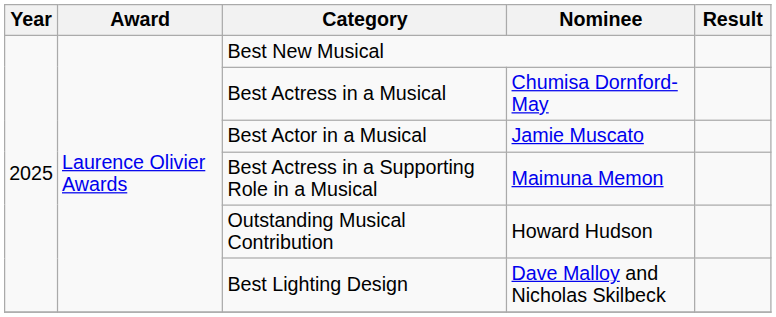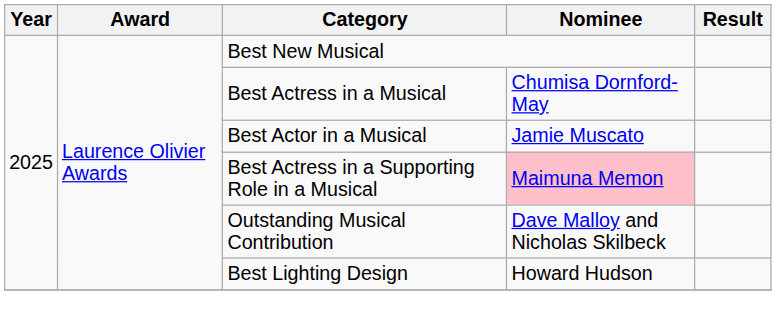Best Actress in a Supporting Role in a Musical | Nominee: no background -> pink background
Outstanding Musical Contribution | Nominee: Howard Hudson -> Dave Malloy and Nicholas Skilbeck
Best Lighting Design | Nominee: Dave Malloy and Nicholas Skilbeck -> Howard Hudson
